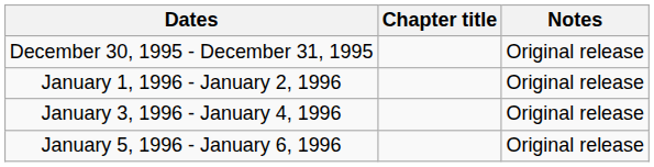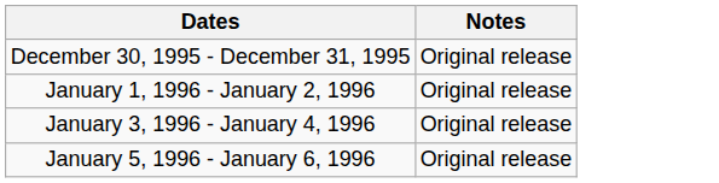- column: Chapter title
